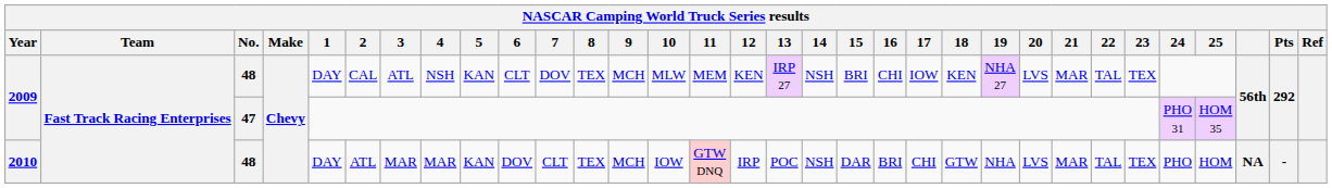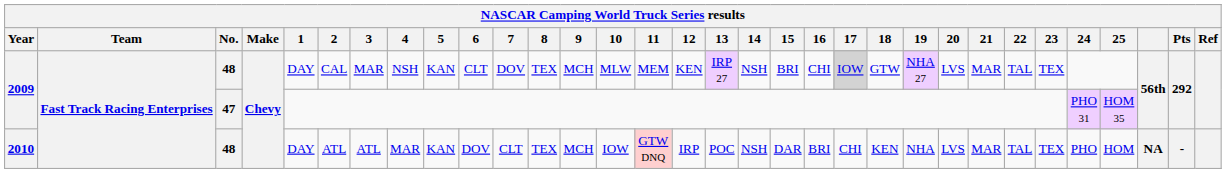2009 / 48 | 3: ATL -> MAR
2009 / 48 | 17: no background -> lightgrey background
2009 / 48 | 18: KEN -> GTW
2010 | 3: MAR -> ATL
2010 | 18: GTW -> KEN
